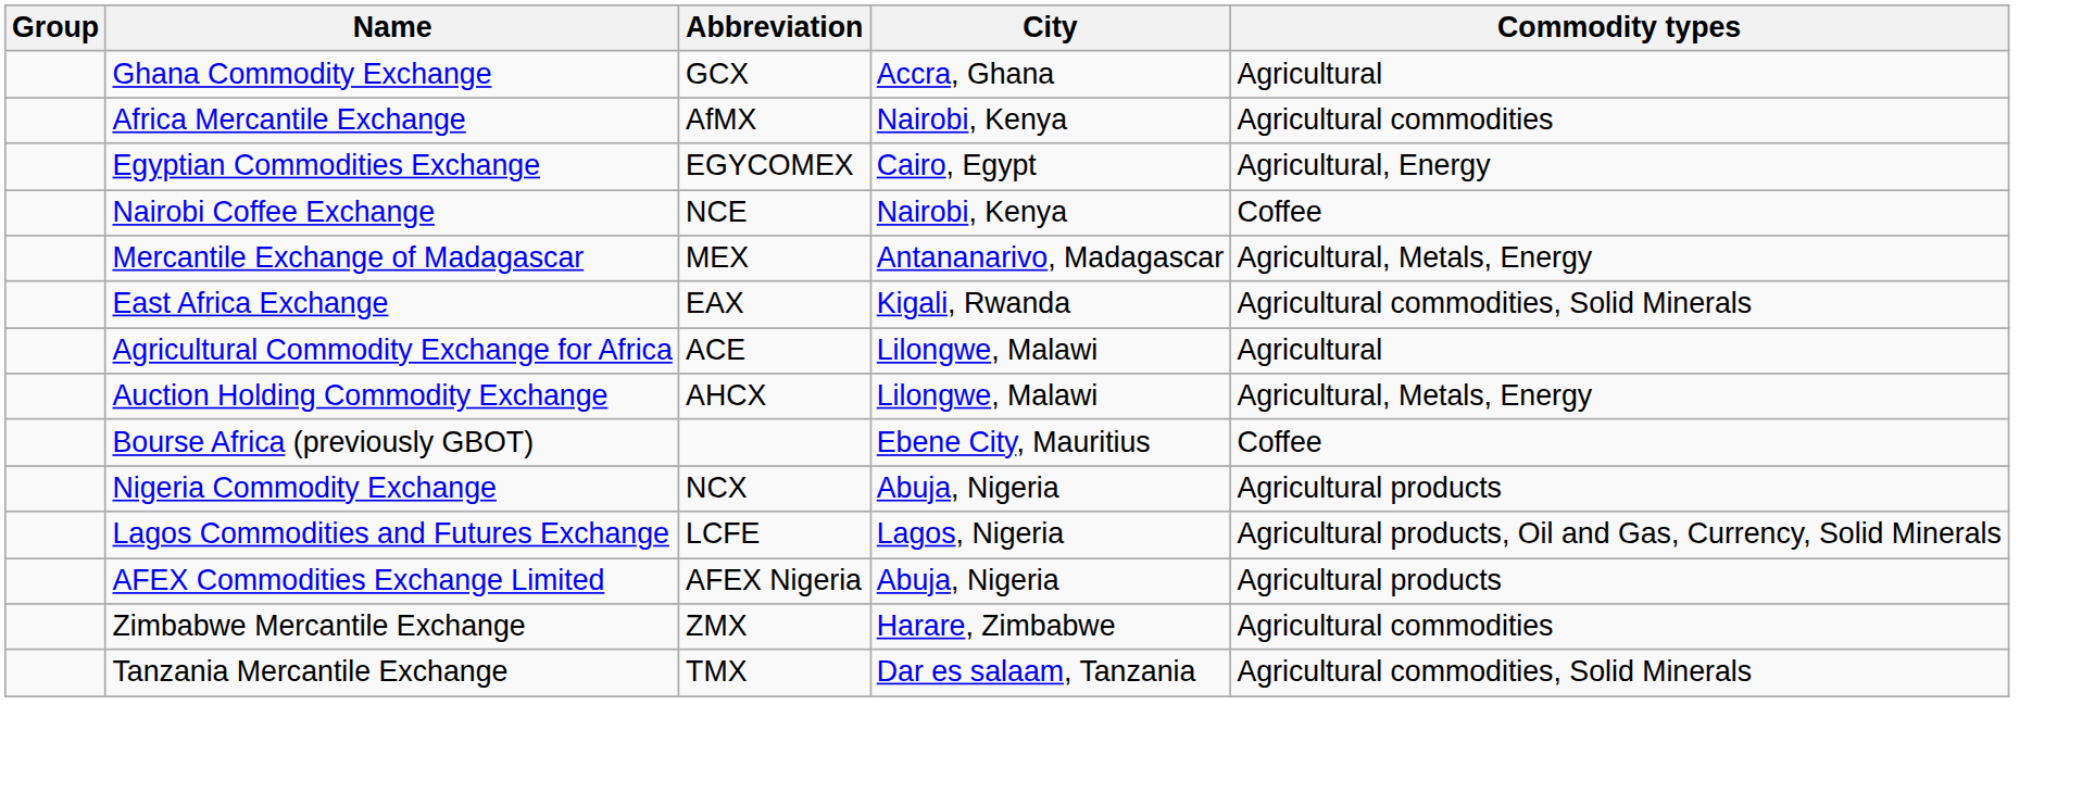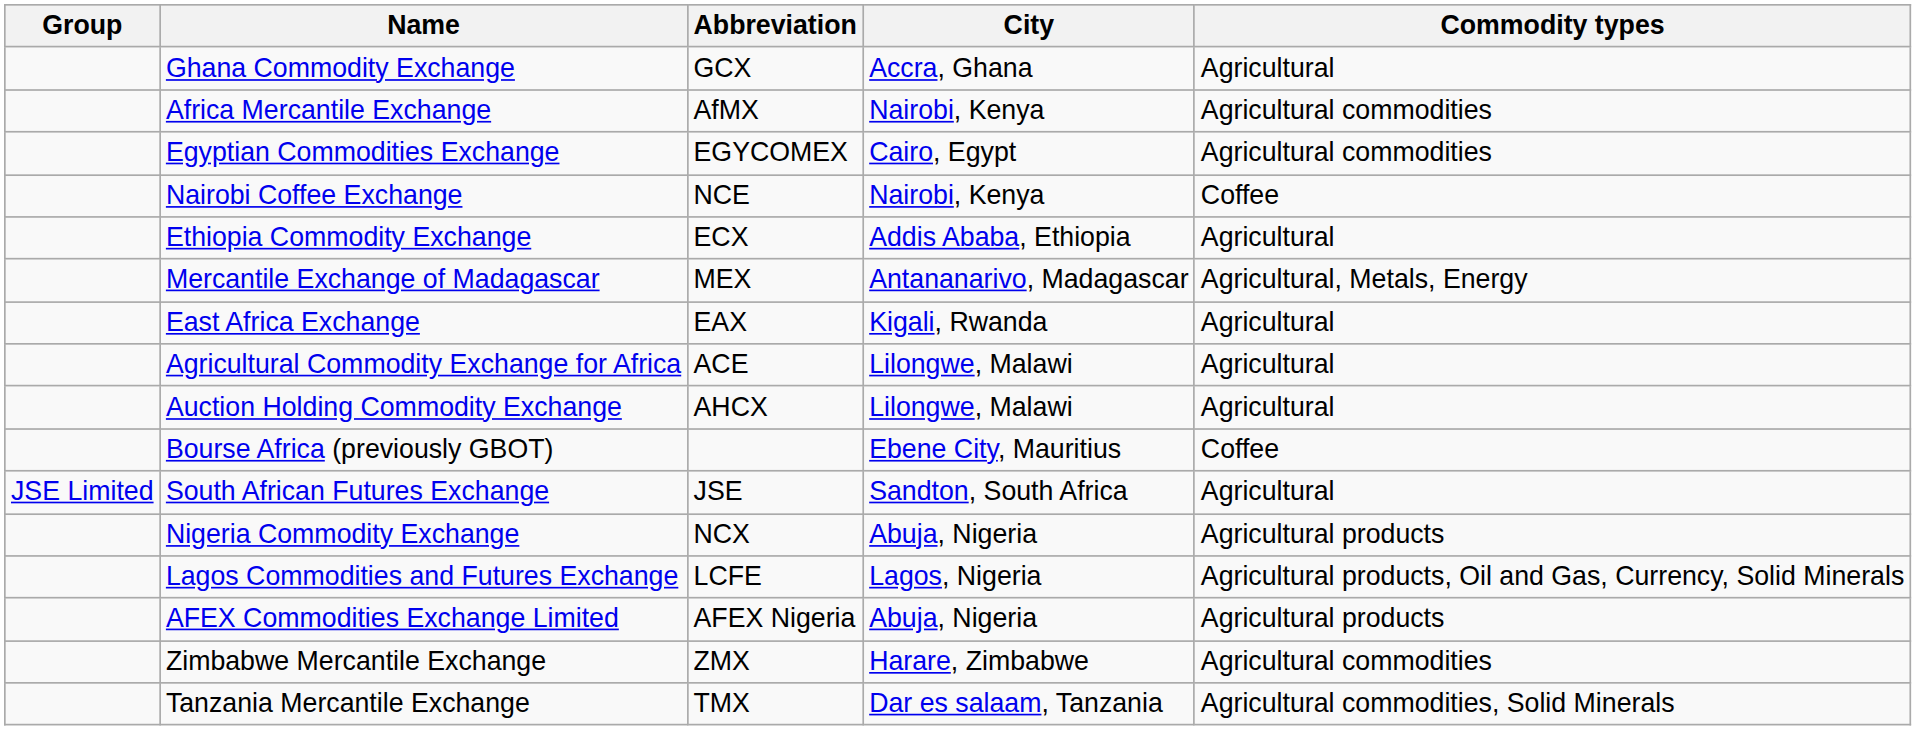Egyptian Commodities Exchange | Commodity types: Agricultural, Energy -> Agricultural commodities
+ row: Ethiopia Commodity Exchange | ECX | Addis Ababa, Ethiopia | Agricultural
East Africa Exchange | Commodity types: Agricultural commodities, Solid Minerals -> Agricultural
Auction Holding Commodity Exchange | Commodity types: Agricultural, Metals, Energy -> Agricultural
+ row: JSE Limited | South African Futures Exchange | JSE | Sandton, South Africa | Agricultural
